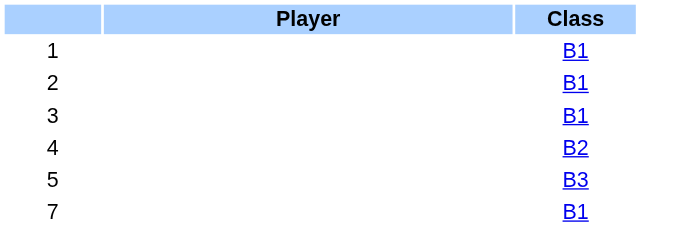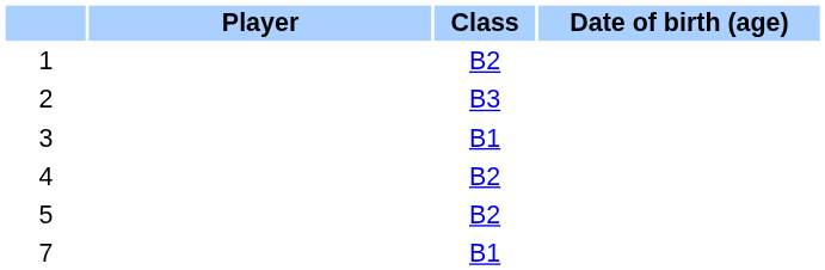+ column: Date of birth (age)
1 | Class: B1 -> B2
2 | Class: B1 -> B3
5 | Class: B3 -> B2
